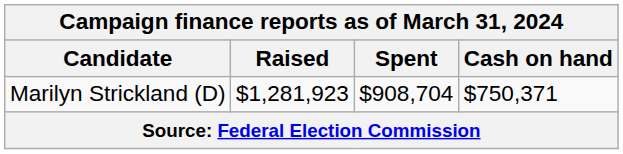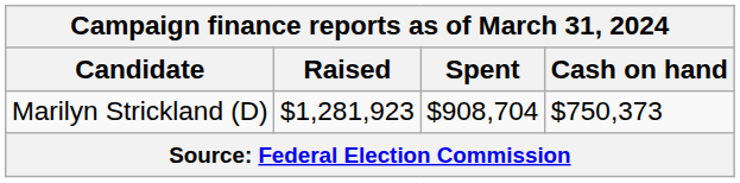Marilyn Strickland (D) | Cash on hand: $750,371 -> $750,373
